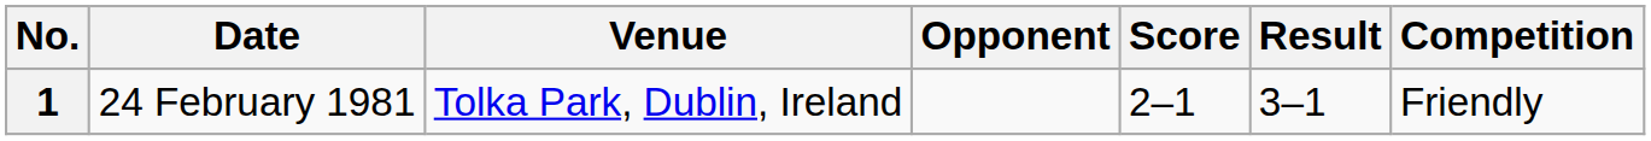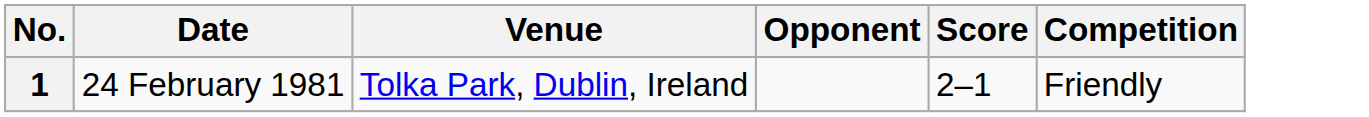- column: Result | 3–1
